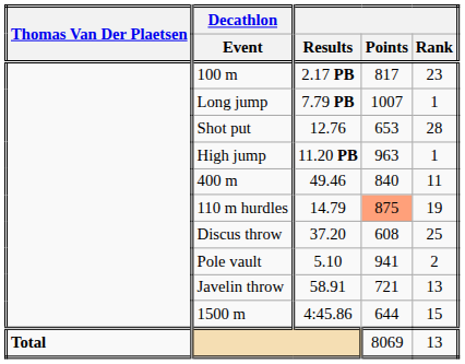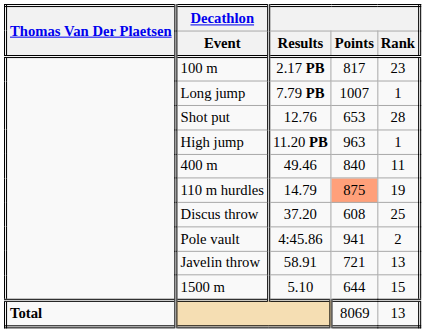Pole vault | Results: 5.10 -> 4:45.86
1500 m | Results: 4:45.86 -> 5.10
